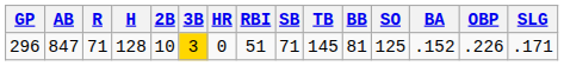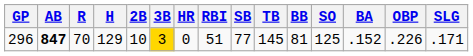296 | AB: normal -> bold
296 | R: 71 -> 70
296 | H: 128 -> 129
296 | SB: 71 -> 77
